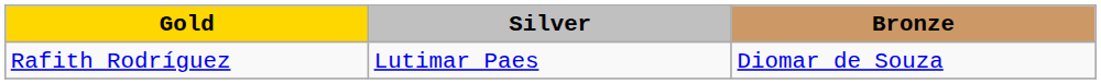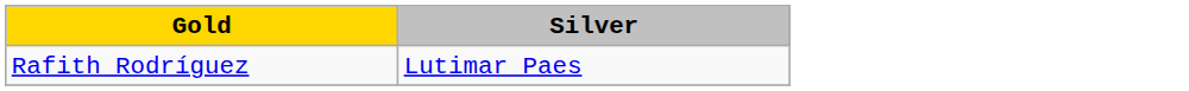- column: Bronze | Diomar de Souza
